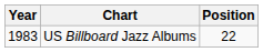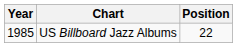US Billboard Jazz Albums | Year: 1983 -> 1985
